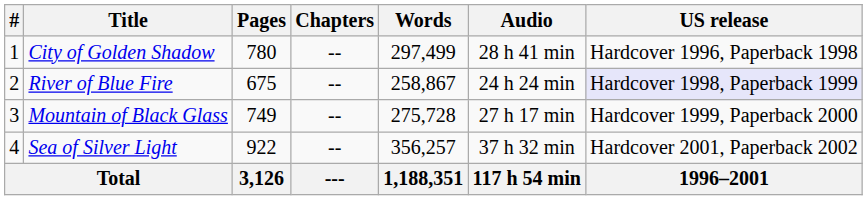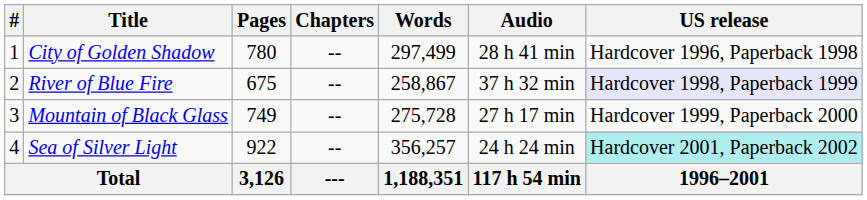River of Blue Fire | Audio: 24 h 24 min -> 37 h 32 min
Sea of Silver Light | Audio: 37 h 32 min -> 24 h 24 min
Sea of Silver Light | US release: no background -> paleturquoise background
